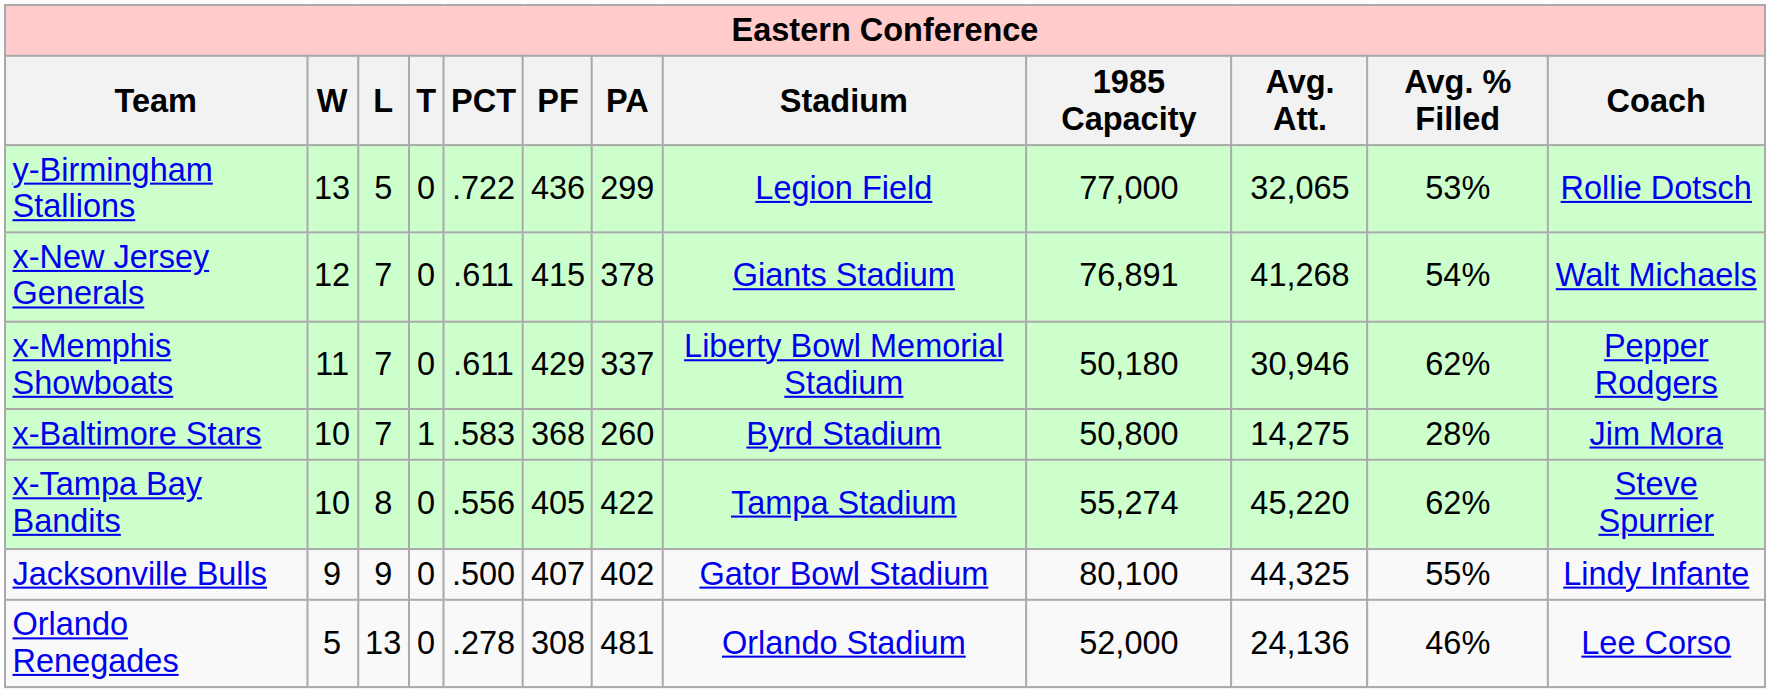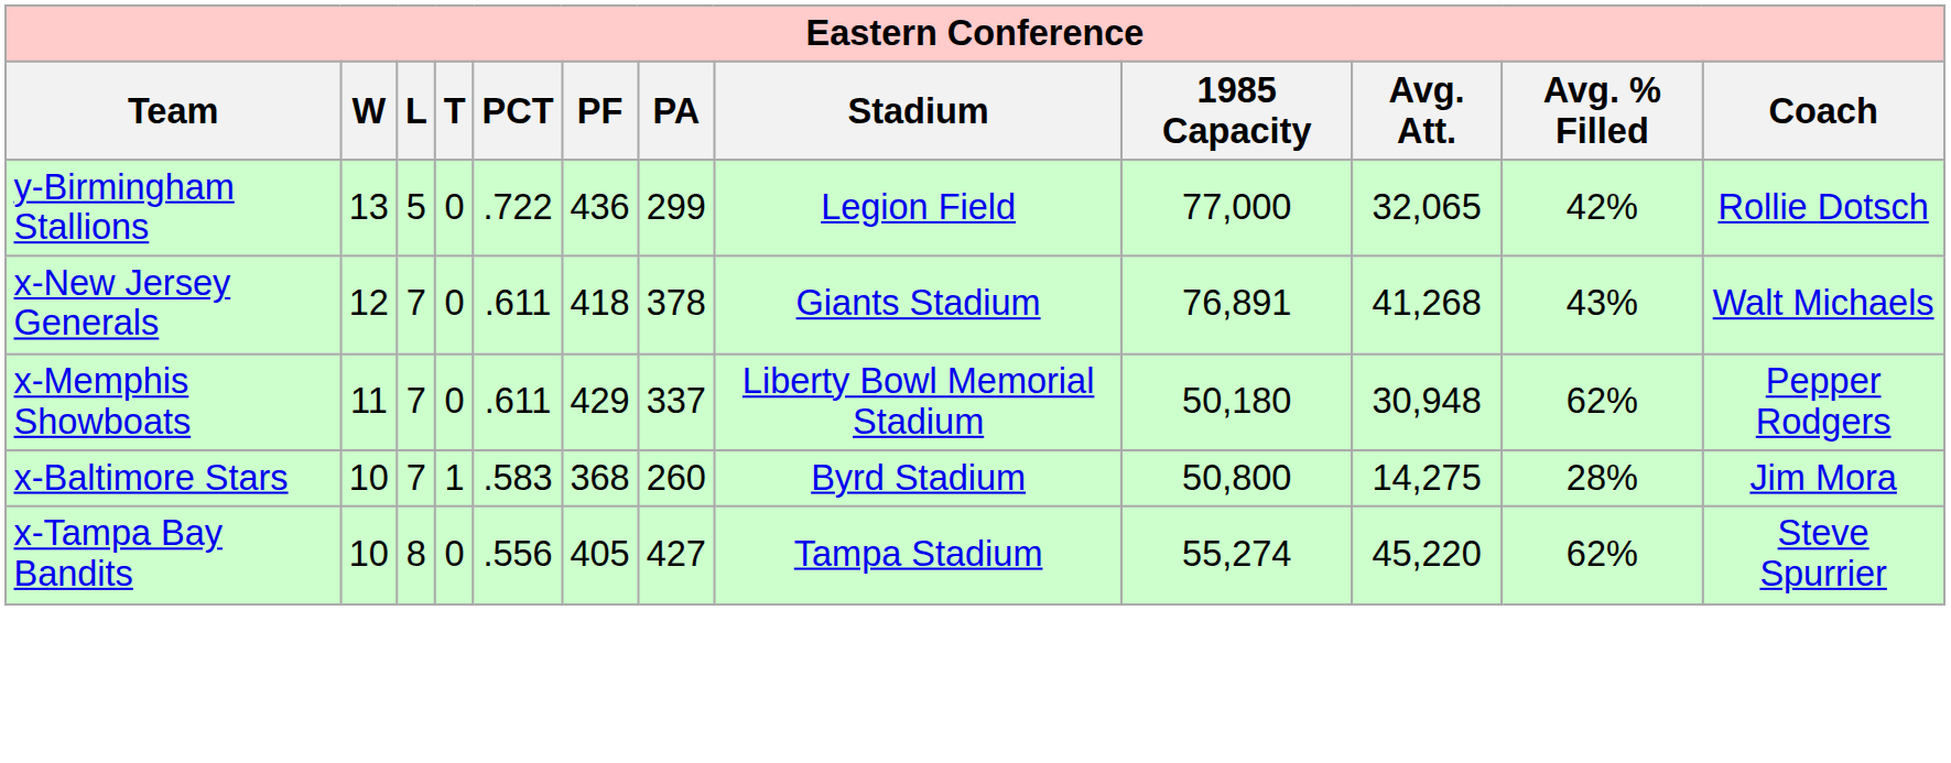y-Birmingham Stallions | Avg. % Filled: 53% -> 42%
x-New Jersey Generals | PF: 415 -> 418
x-New Jersey Generals | Avg. % Filled: 54% -> 43%
x-Memphis Showboats | Avg. Att.: 30,946 -> 30,948
x-Tampa Bay Bandits | PA: 422 -> 427
- row: Jacksonville Bulls | 9 | 9 | 0 | .500 | 407 | 402 | Gator Bowl Stadium | 80,100 | 44,325 | 55% | Lindy Infante
- row: Orlando Renegades | 5 | 13 | 0 | .278 | 308 | 481 | Orlando Stadium | 52,000 | 24,136 | 46% | Lee Corso
